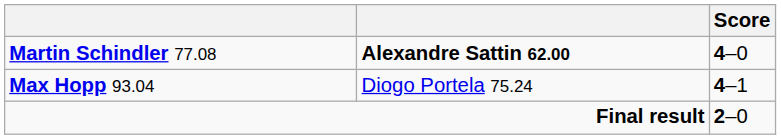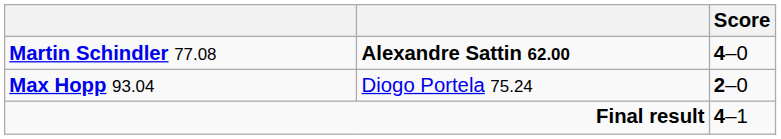Max Hopp 93.04 | Score: 4–1 -> 2–0
Final result | Score: 2–0 -> 4–1
